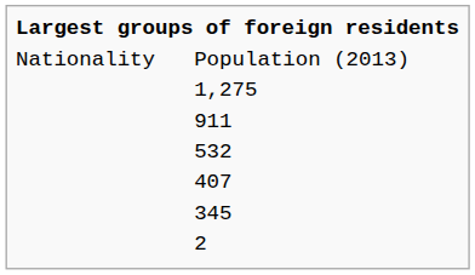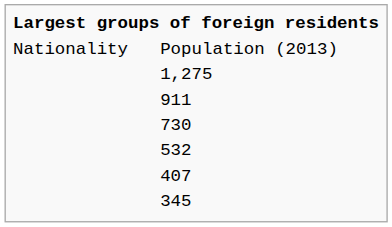+ row: 730
- row: 2
